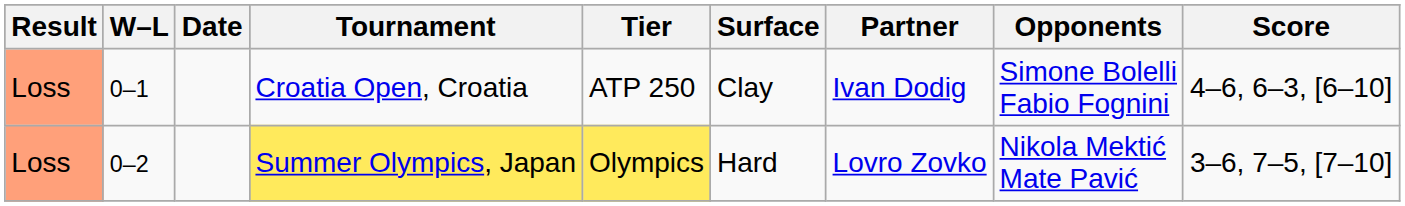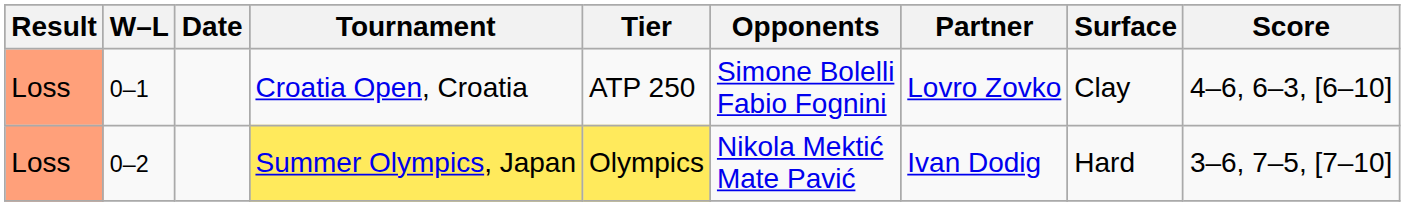columns swapped: Surface <-> Opponents
Croatia Open, Croatia | Partner: Ivan Dodig -> Lovro Zovko
Summer Olympics, Japan | Partner: Lovro Zovko -> Ivan Dodig
